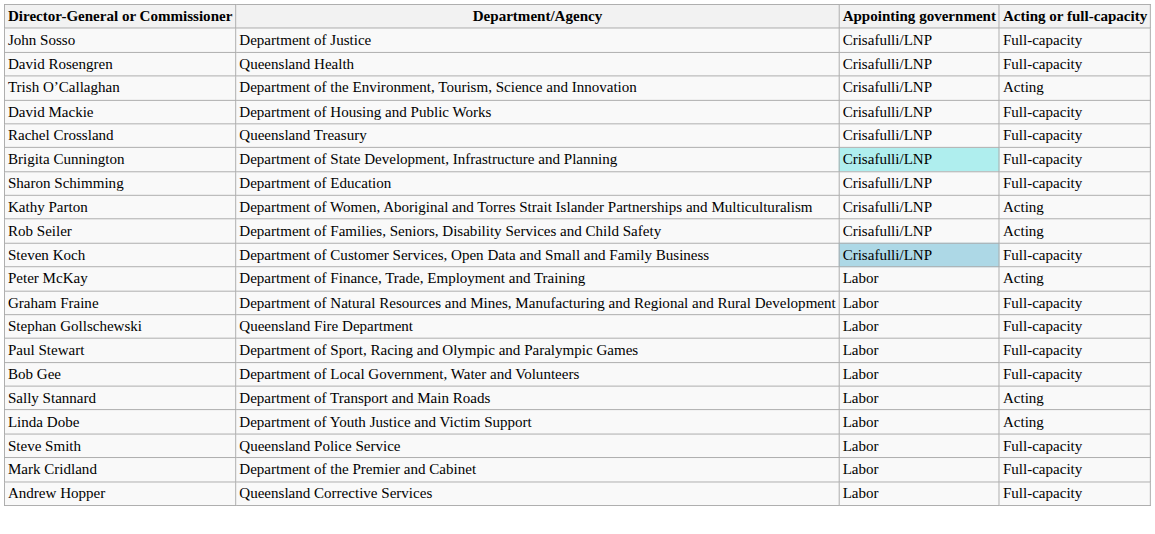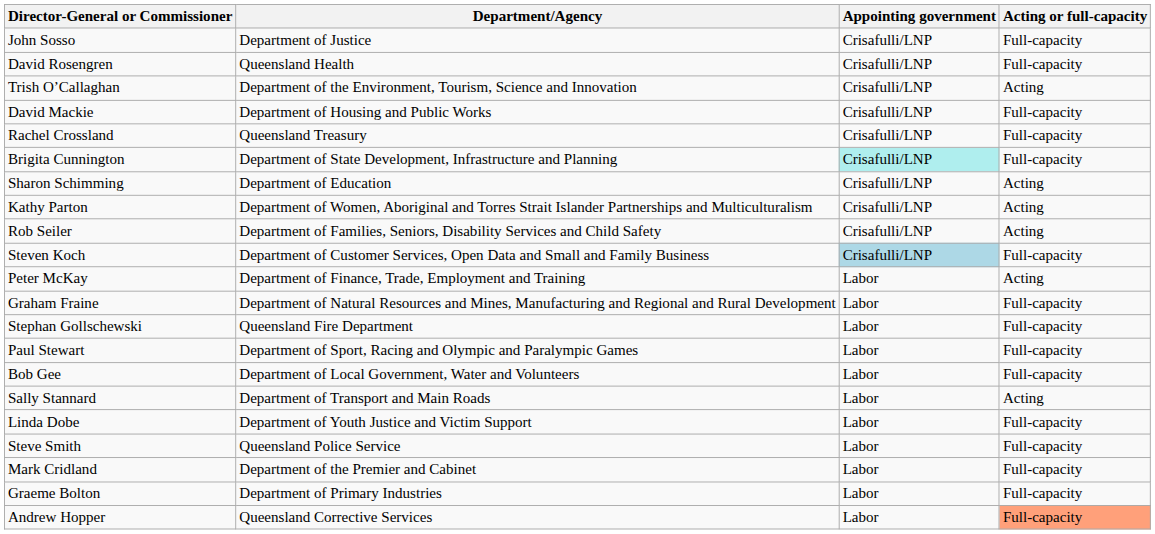Sharon Schimming | Acting or full-capacity: Full-capacity -> Acting
Linda Dobe | Acting or full-capacity: Acting -> Full-capacity
+ row: Graeme Bolton | Department of Primary Industries | Labor | Full-capacity
Andrew Hopper | Acting or full-capacity: no background -> lightsalmon background
